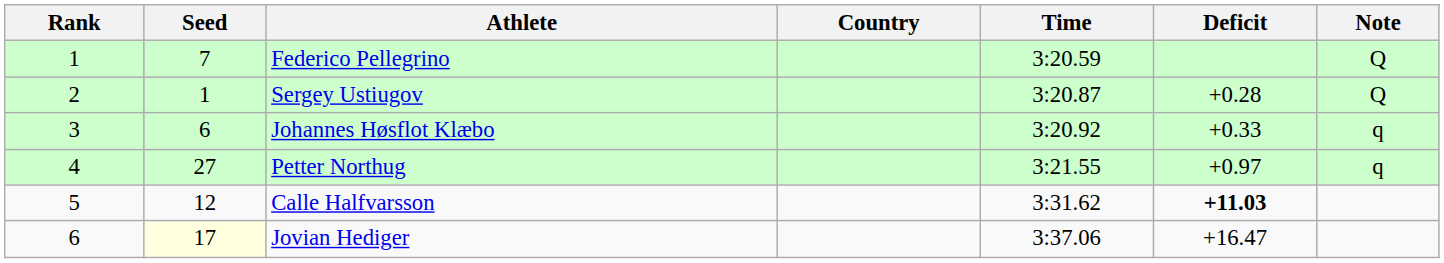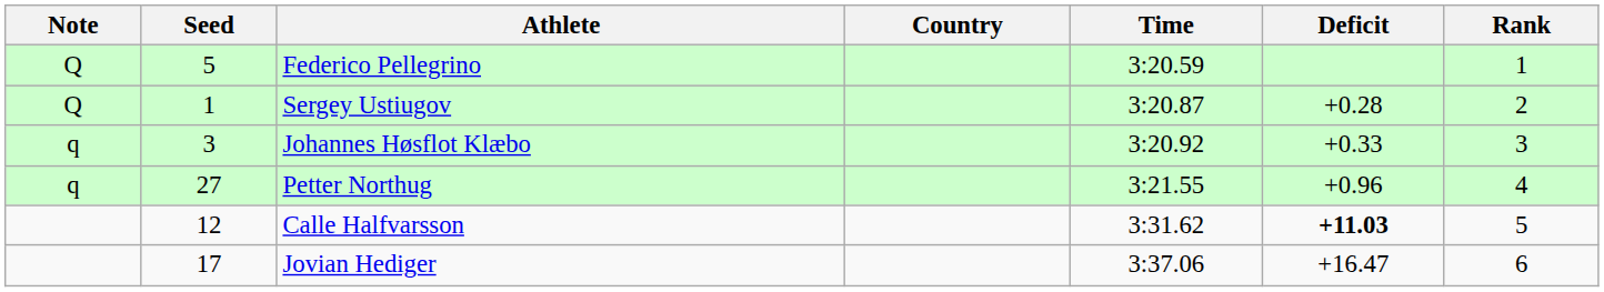columns swapped: Rank <-> Note
Federico Pellegrino | Seed: 7 -> 5
Johannes Høsflot Klæbo | Seed: 6 -> 3
Petter Northug | Deficit: +0.97 -> +0.96
Jovian Hediger | Seed: lightyellow background -> no background
